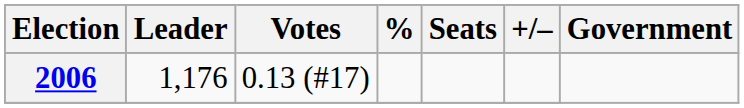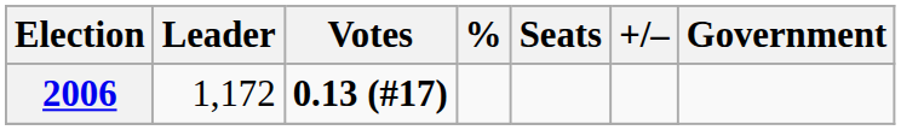2006 | Leader: 1,176 -> 1,172
2006 | Votes: normal -> bold
